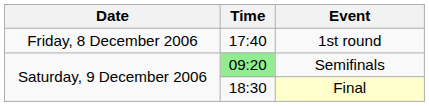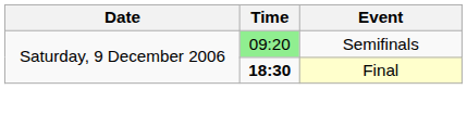- row: Friday, 8 December 2006 | 17:40 | 1st round
Final | Time: normal -> bold
